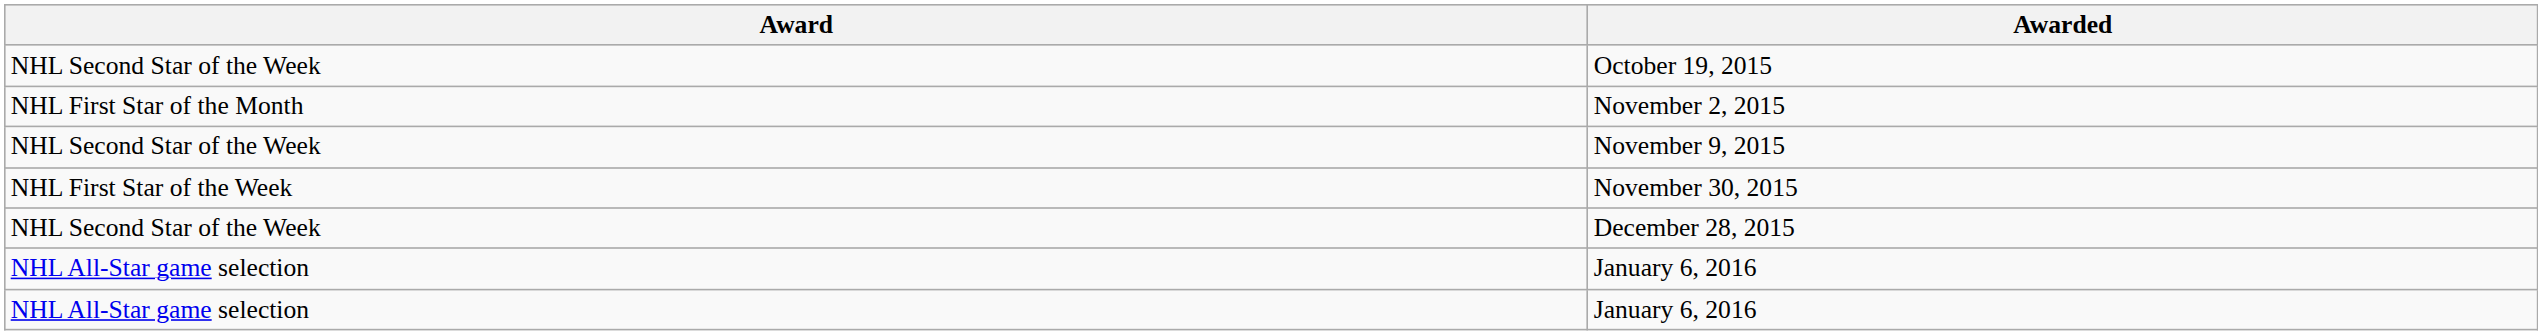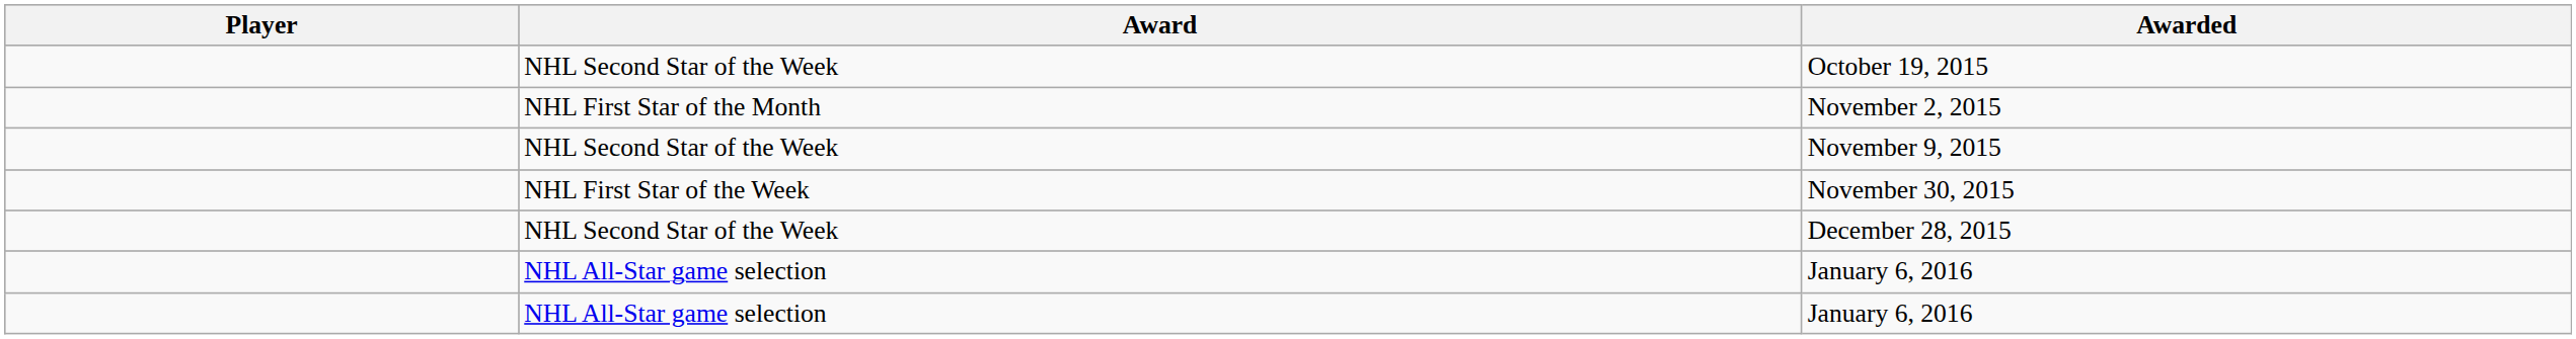+ column: Player
